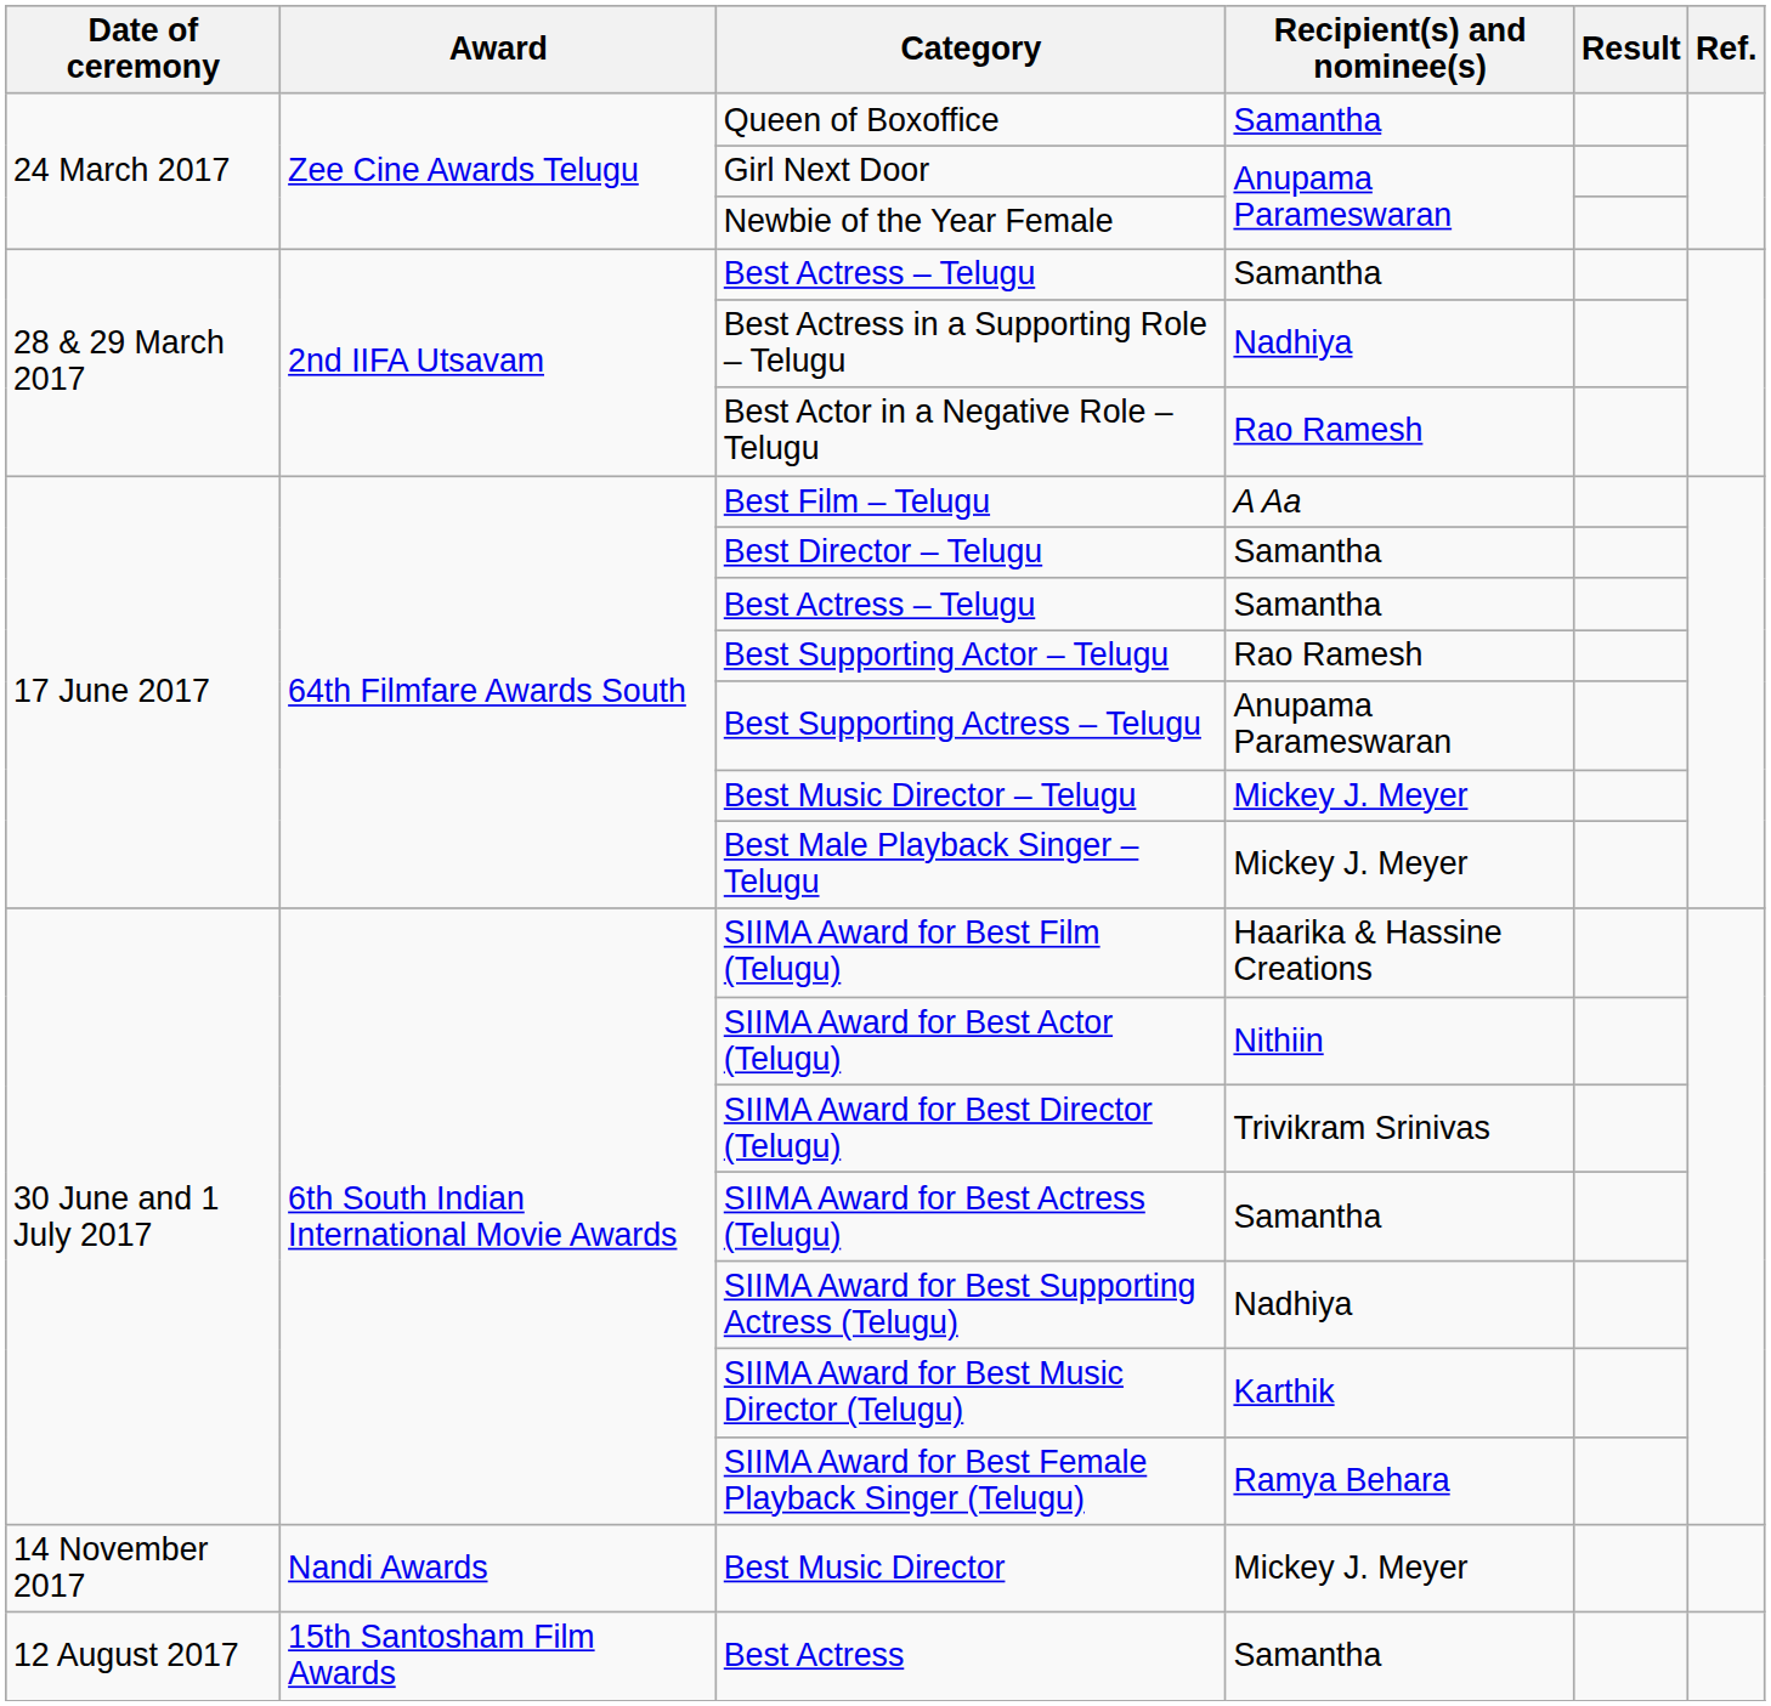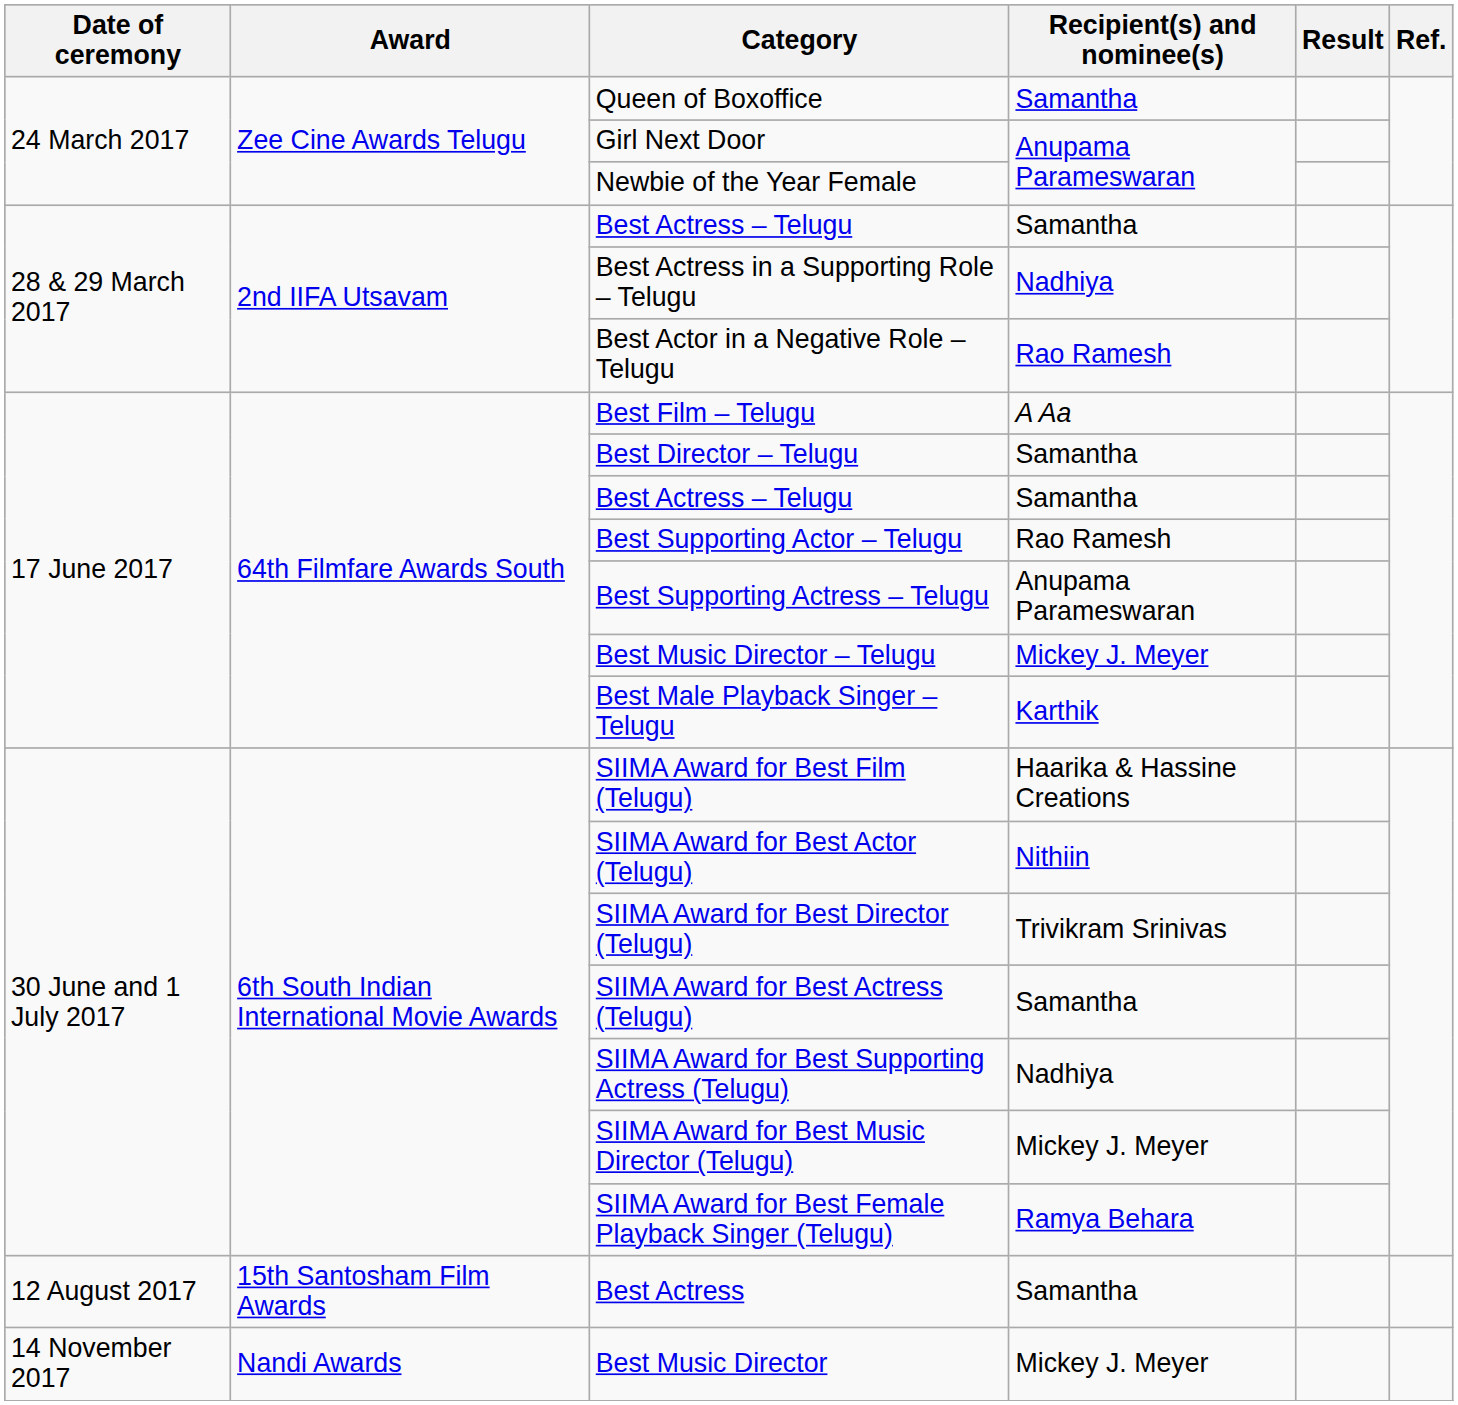Best Male Playback Singer – Telugu | Recipient(s) and nominee(s): Mickey J. Meyer -> Karthik
SIIMA Award for Best Music Director (Telugu) | Recipient(s) and nominee(s): Karthik -> Mickey J. Meyer
rows swapped: Best Actress <-> Best Music Director
